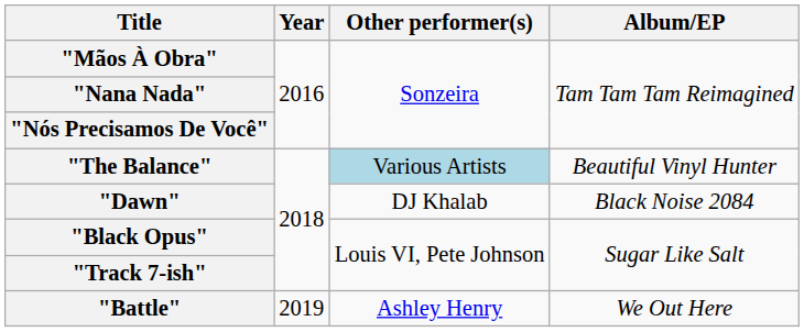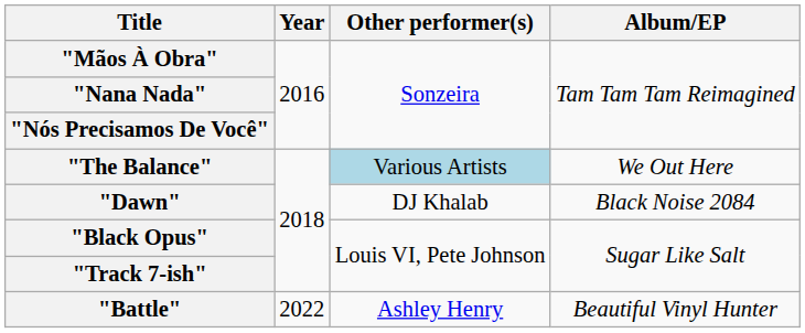"The Balance" | Album/EP: Beautiful Vinyl Hunter -> We Out Here
"Battle" | Year: 2019 -> 2022
"Battle" | Album/EP: We Out Here -> Beautiful Vinyl Hunter
